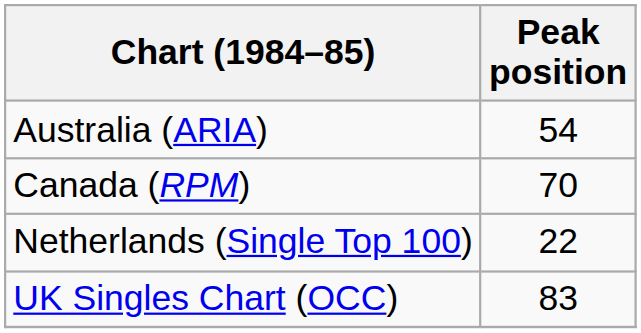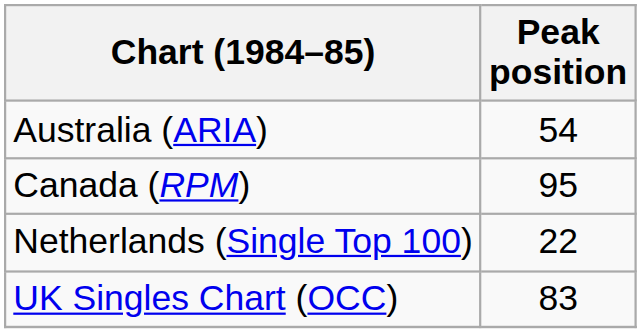Canada (RPM) | Peak position: 70 -> 95
